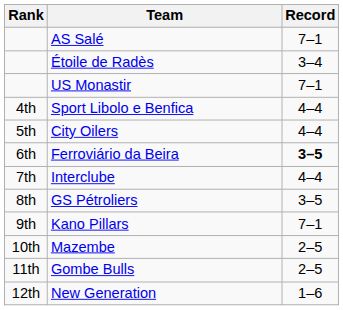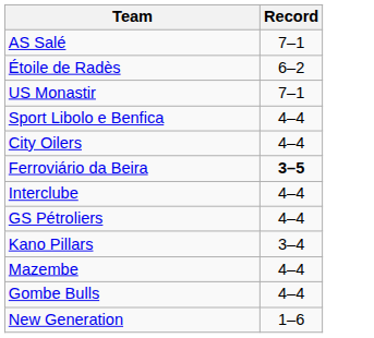- column: Rank | 4th | 5th | 6th | 7th | 8th | 9th | 10th | 11th | 12th
Étoile de Radès | Record: 3–4 -> 6–2
GS Pétroliers | Record: 3–5 -> 4–4
Kano Pillars | Record: 7–1 -> 3–4
Mazembe | Record: 2–5 -> 4–4
Gombe Bulls | Record: 2–5 -> 4–4
